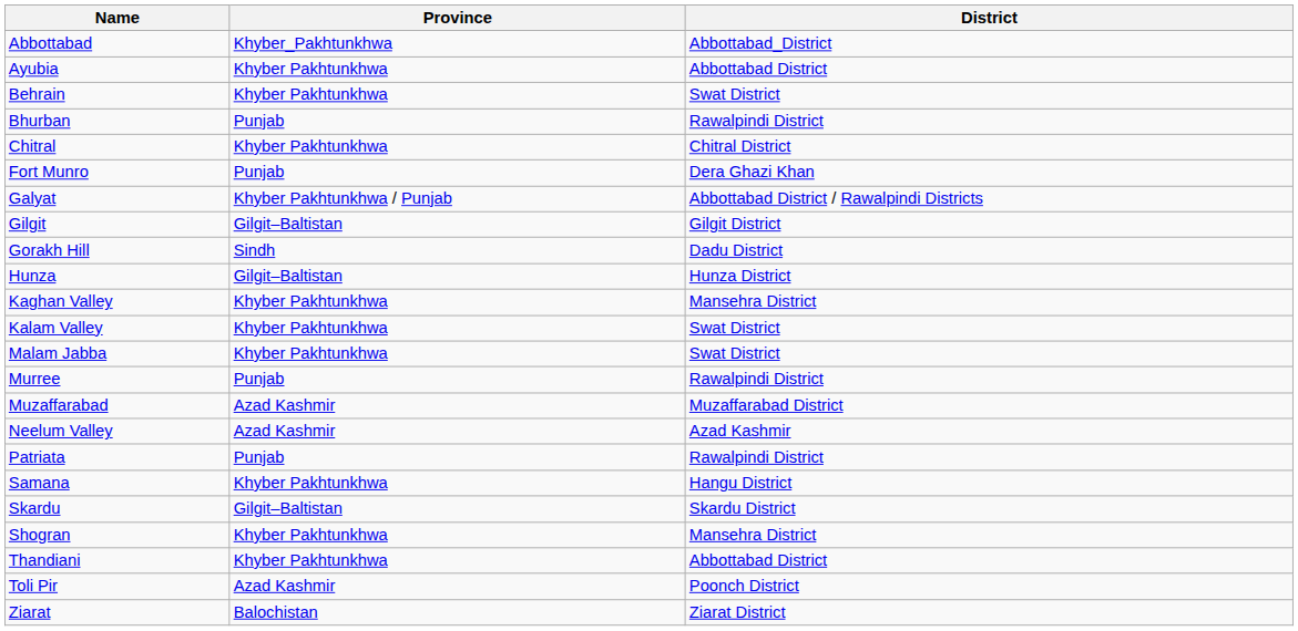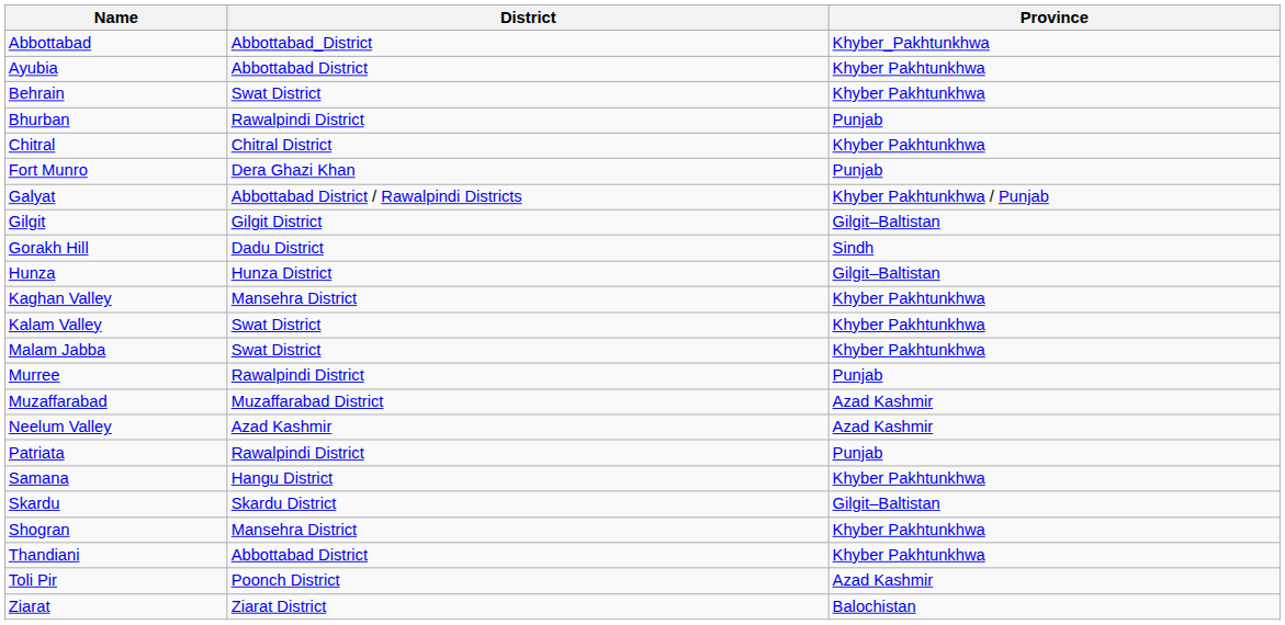columns swapped: District <-> Province
